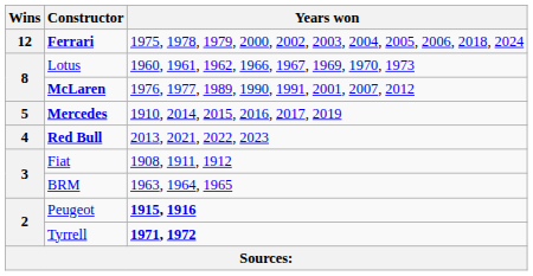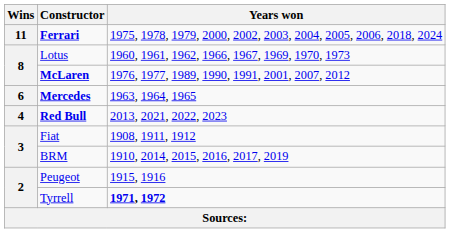Ferrari | Wins: 12 -> 11
Mercedes | Wins: 5 -> 6
Mercedes | Years won: 1910, 2014, 2015, 2016, 2017, 2019 -> 1963, 1964, 1965
BRM | Years won: 1963, 1964, 1965 -> 1910, 2014, 2015, 2016, 2017, 2019
Peugeot | Years won: bold -> normal
